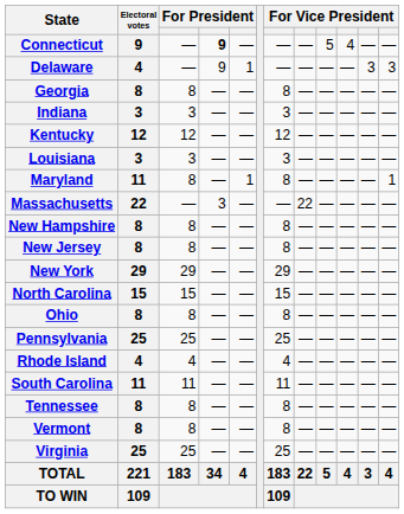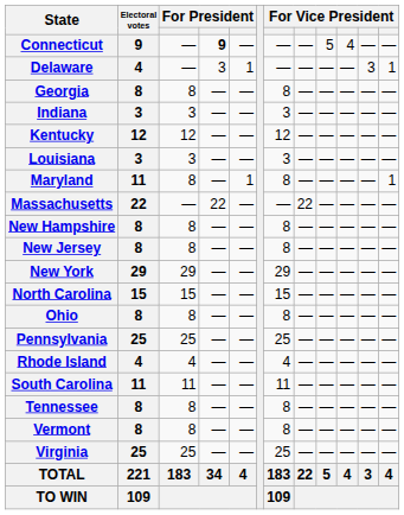Delaware | column 4: 9 -> 3
Delaware | column 12: 3 -> 1
Massachusetts | column 4: 3 -> 22
